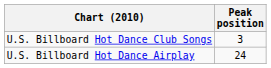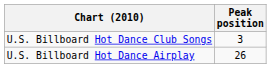U.S. Billboard Hot Dance Airplay | Peak position: 24 -> 26
